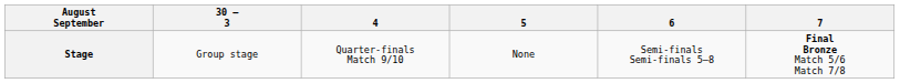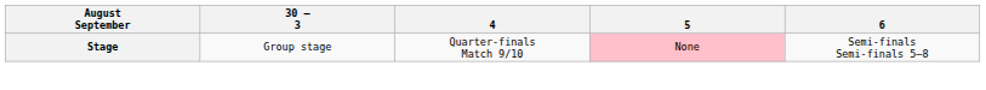- column: 7 | Final Bronze Match 5/6 Match 7/8
Stage | 5: no background -> pink background
